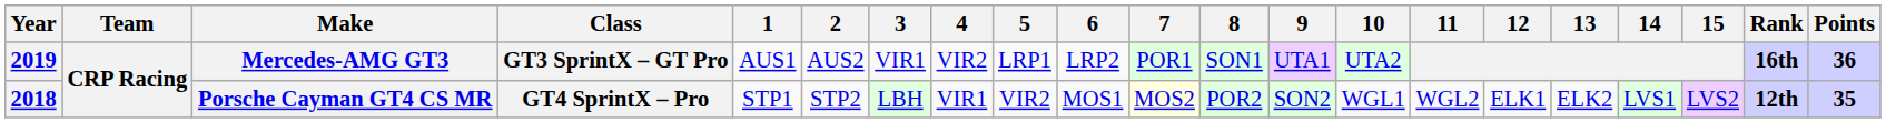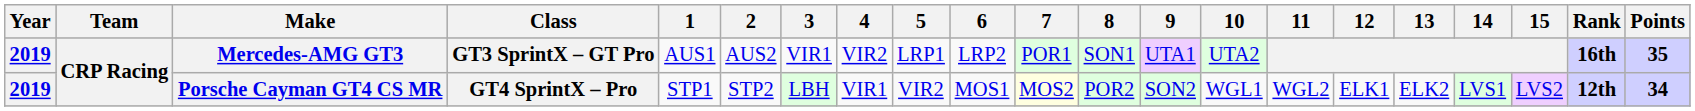Mercedes-AMG GT3 | Points: 36 -> 35
Porsche Cayman GT4 CS MR | Year: 2018 -> 2019
Porsche Cayman GT4 CS MR | Points: 35 -> 34
